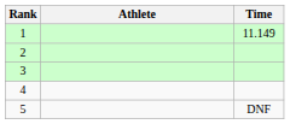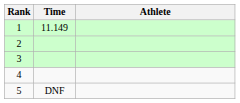columns swapped: Athlete <-> Time
